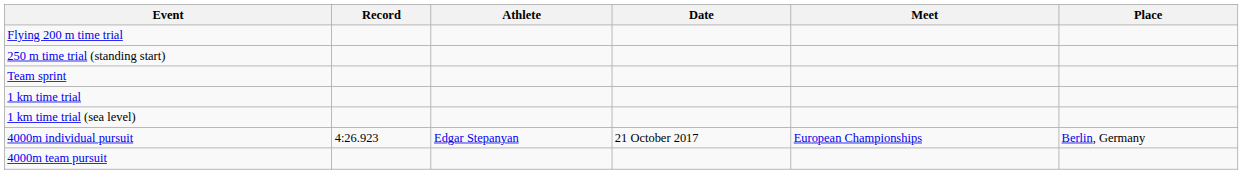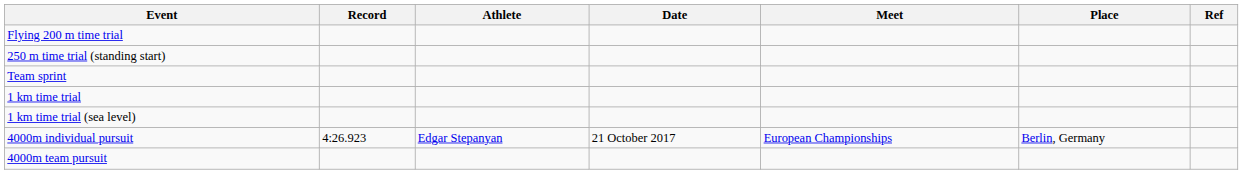+ column: Ref
